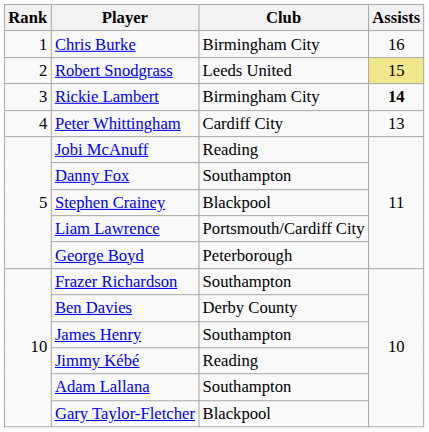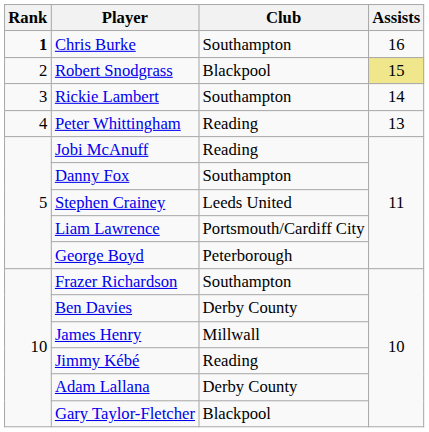Chris Burke | Rank: normal -> bold
Chris Burke | Club: Birmingham City -> Southampton
Robert Snodgrass | Club: Leeds United -> Blackpool
Rickie Lambert | Club: Birmingham City -> Southampton
Rickie Lambert | Assists: bold -> normal
Peter Whittingham | Club: Cardiff City -> Reading
Stephen Crainey | Club: Blackpool -> Leeds United
James Henry | Club: Southampton -> Millwall
Adam Lallana | Club: Southampton -> Derby County
